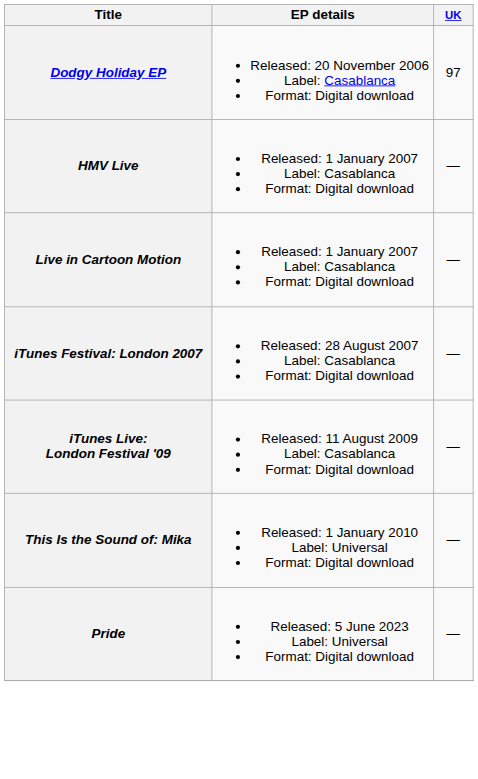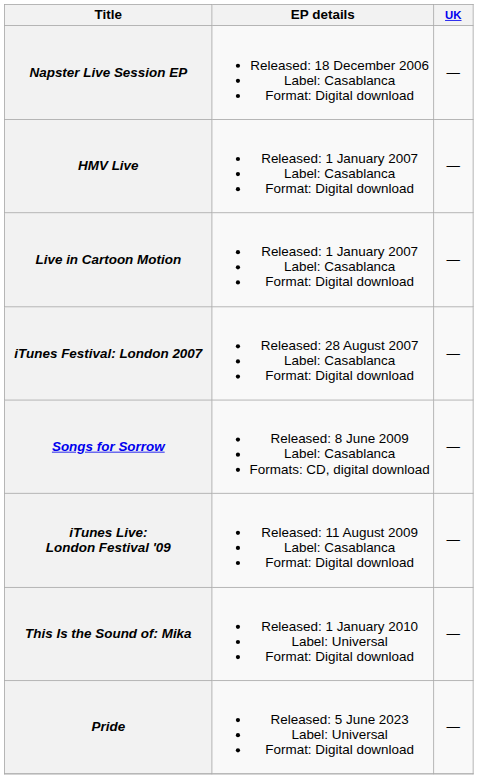- row: Dodgy Holiday EP | Released: 20 November 2006 Label: Casablanca Format: Digital download | 97
+ row: Napster Live Session EP | Released: 18 December 2006 Label: Casablanca Format: Digital download | —
+ row: Songs for Sorrow | Released: 8 June 2009 Label: Casablanca Formats: CD, digital download | —
